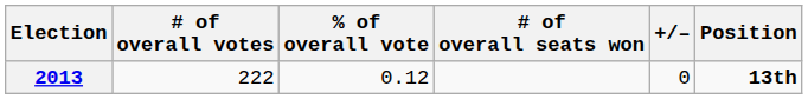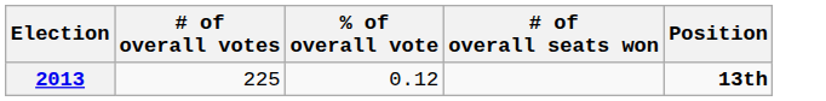- column: +/– | 0
2013 | # of overall votes: 222 -> 225
